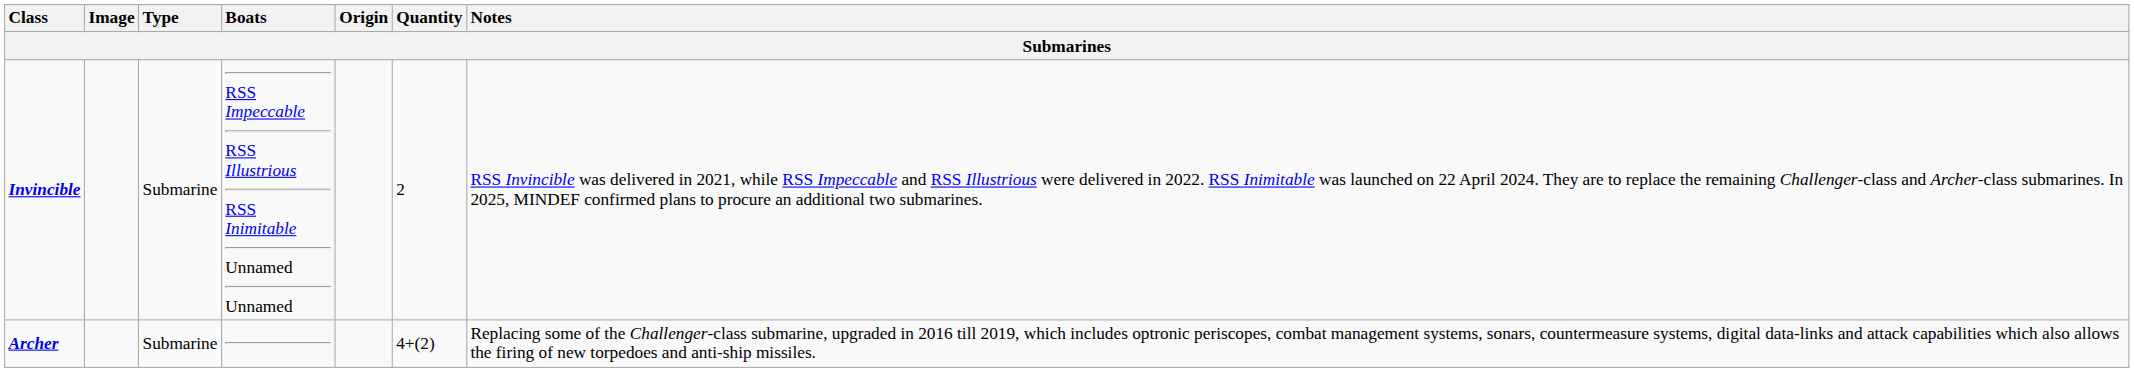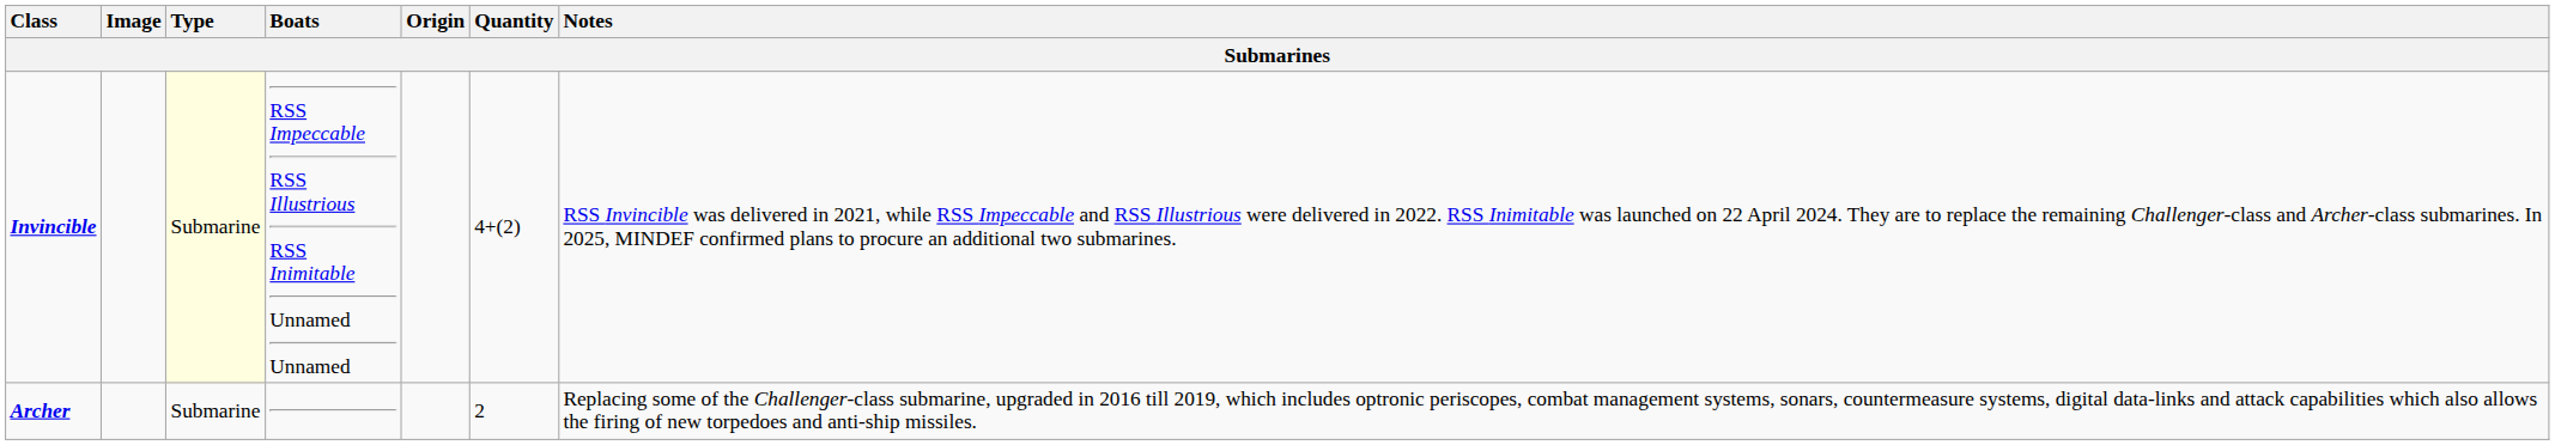Invincible | Type: no background -> lightyellow background
Invincible | Quantity: 2 -> 4+(2)
Archer | Quantity: 4+(2) -> 2
